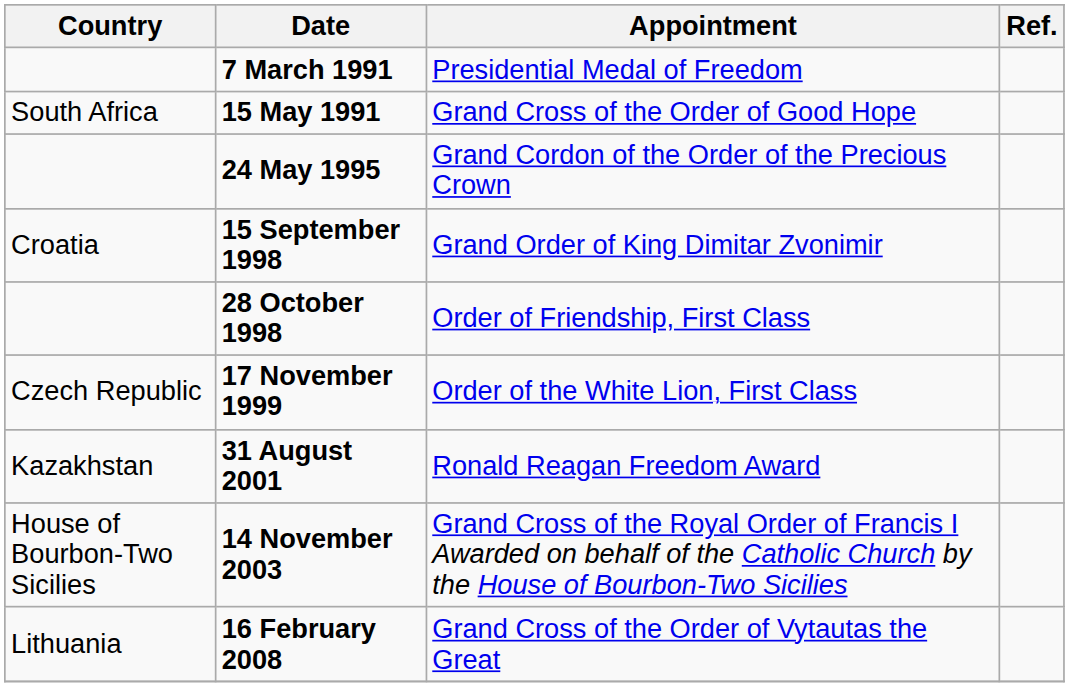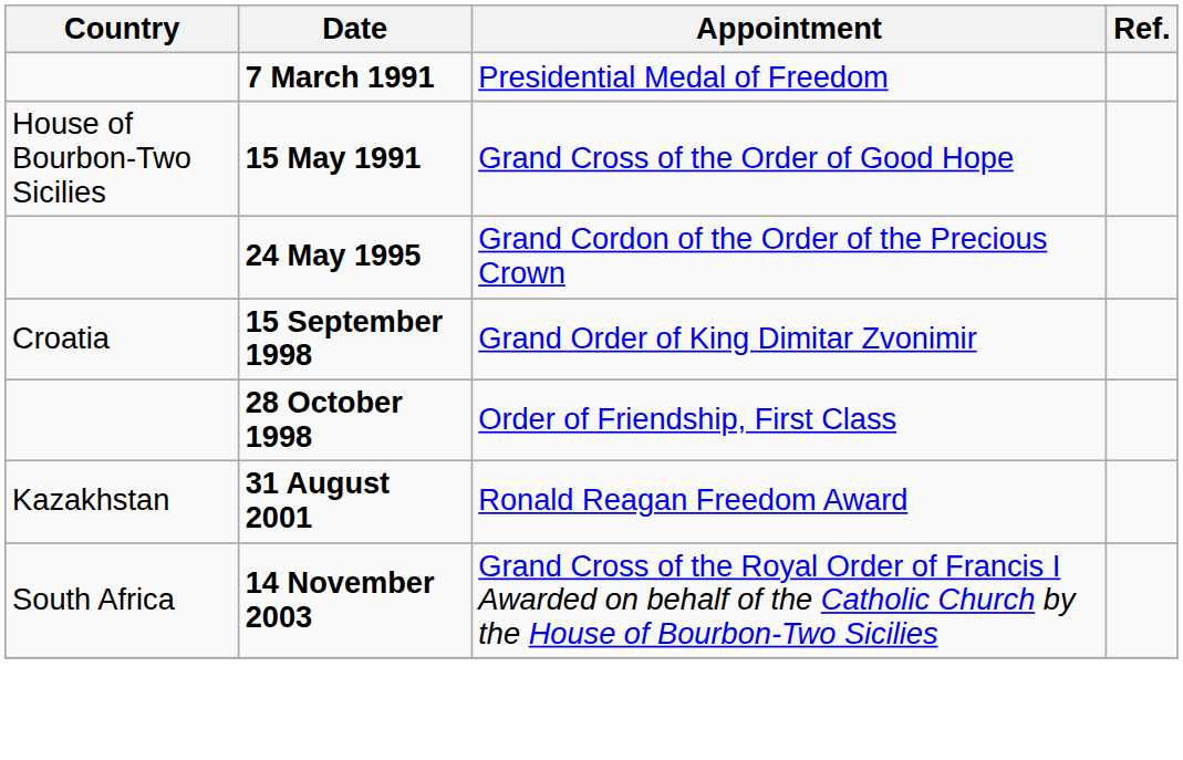15 May 1991 | Country: South Africa -> House of Bourbon-Two Sicilies
- row: Czech Republic | 17 November 1999 | Order of the White Lion, First Class
14 November 2003 | Country: House of Bourbon-Two Sicilies -> South Africa
- row: Lithuania | 16 February 2008 | Grand Cross of the Order of Vytautas the Great
